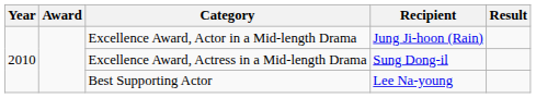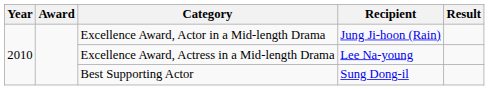Excellence Award, Actress in a Mid-length Drama | Recipient: Sung Dong-il -> Lee Na-young
Best Supporting Actor | Recipient: Lee Na-young -> Sung Dong-il
